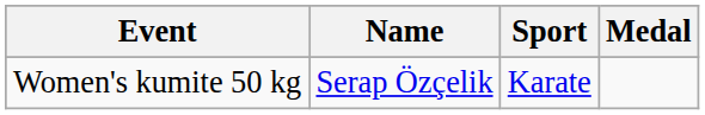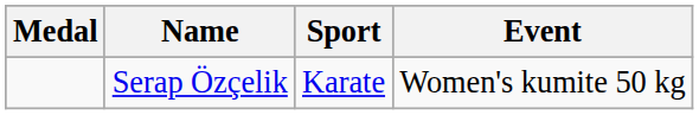columns swapped: Medal <-> Event
